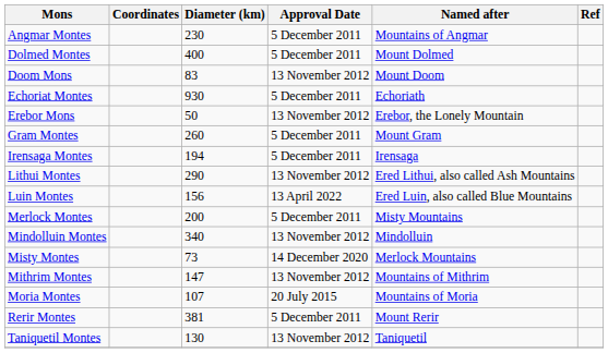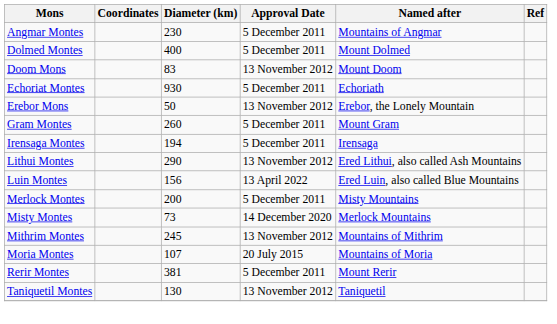- row: Mindolluin Montes | 340 | 13 November 2012 | Mindolluin
Mithrim Montes | Diameter (km): 147 -> 245
